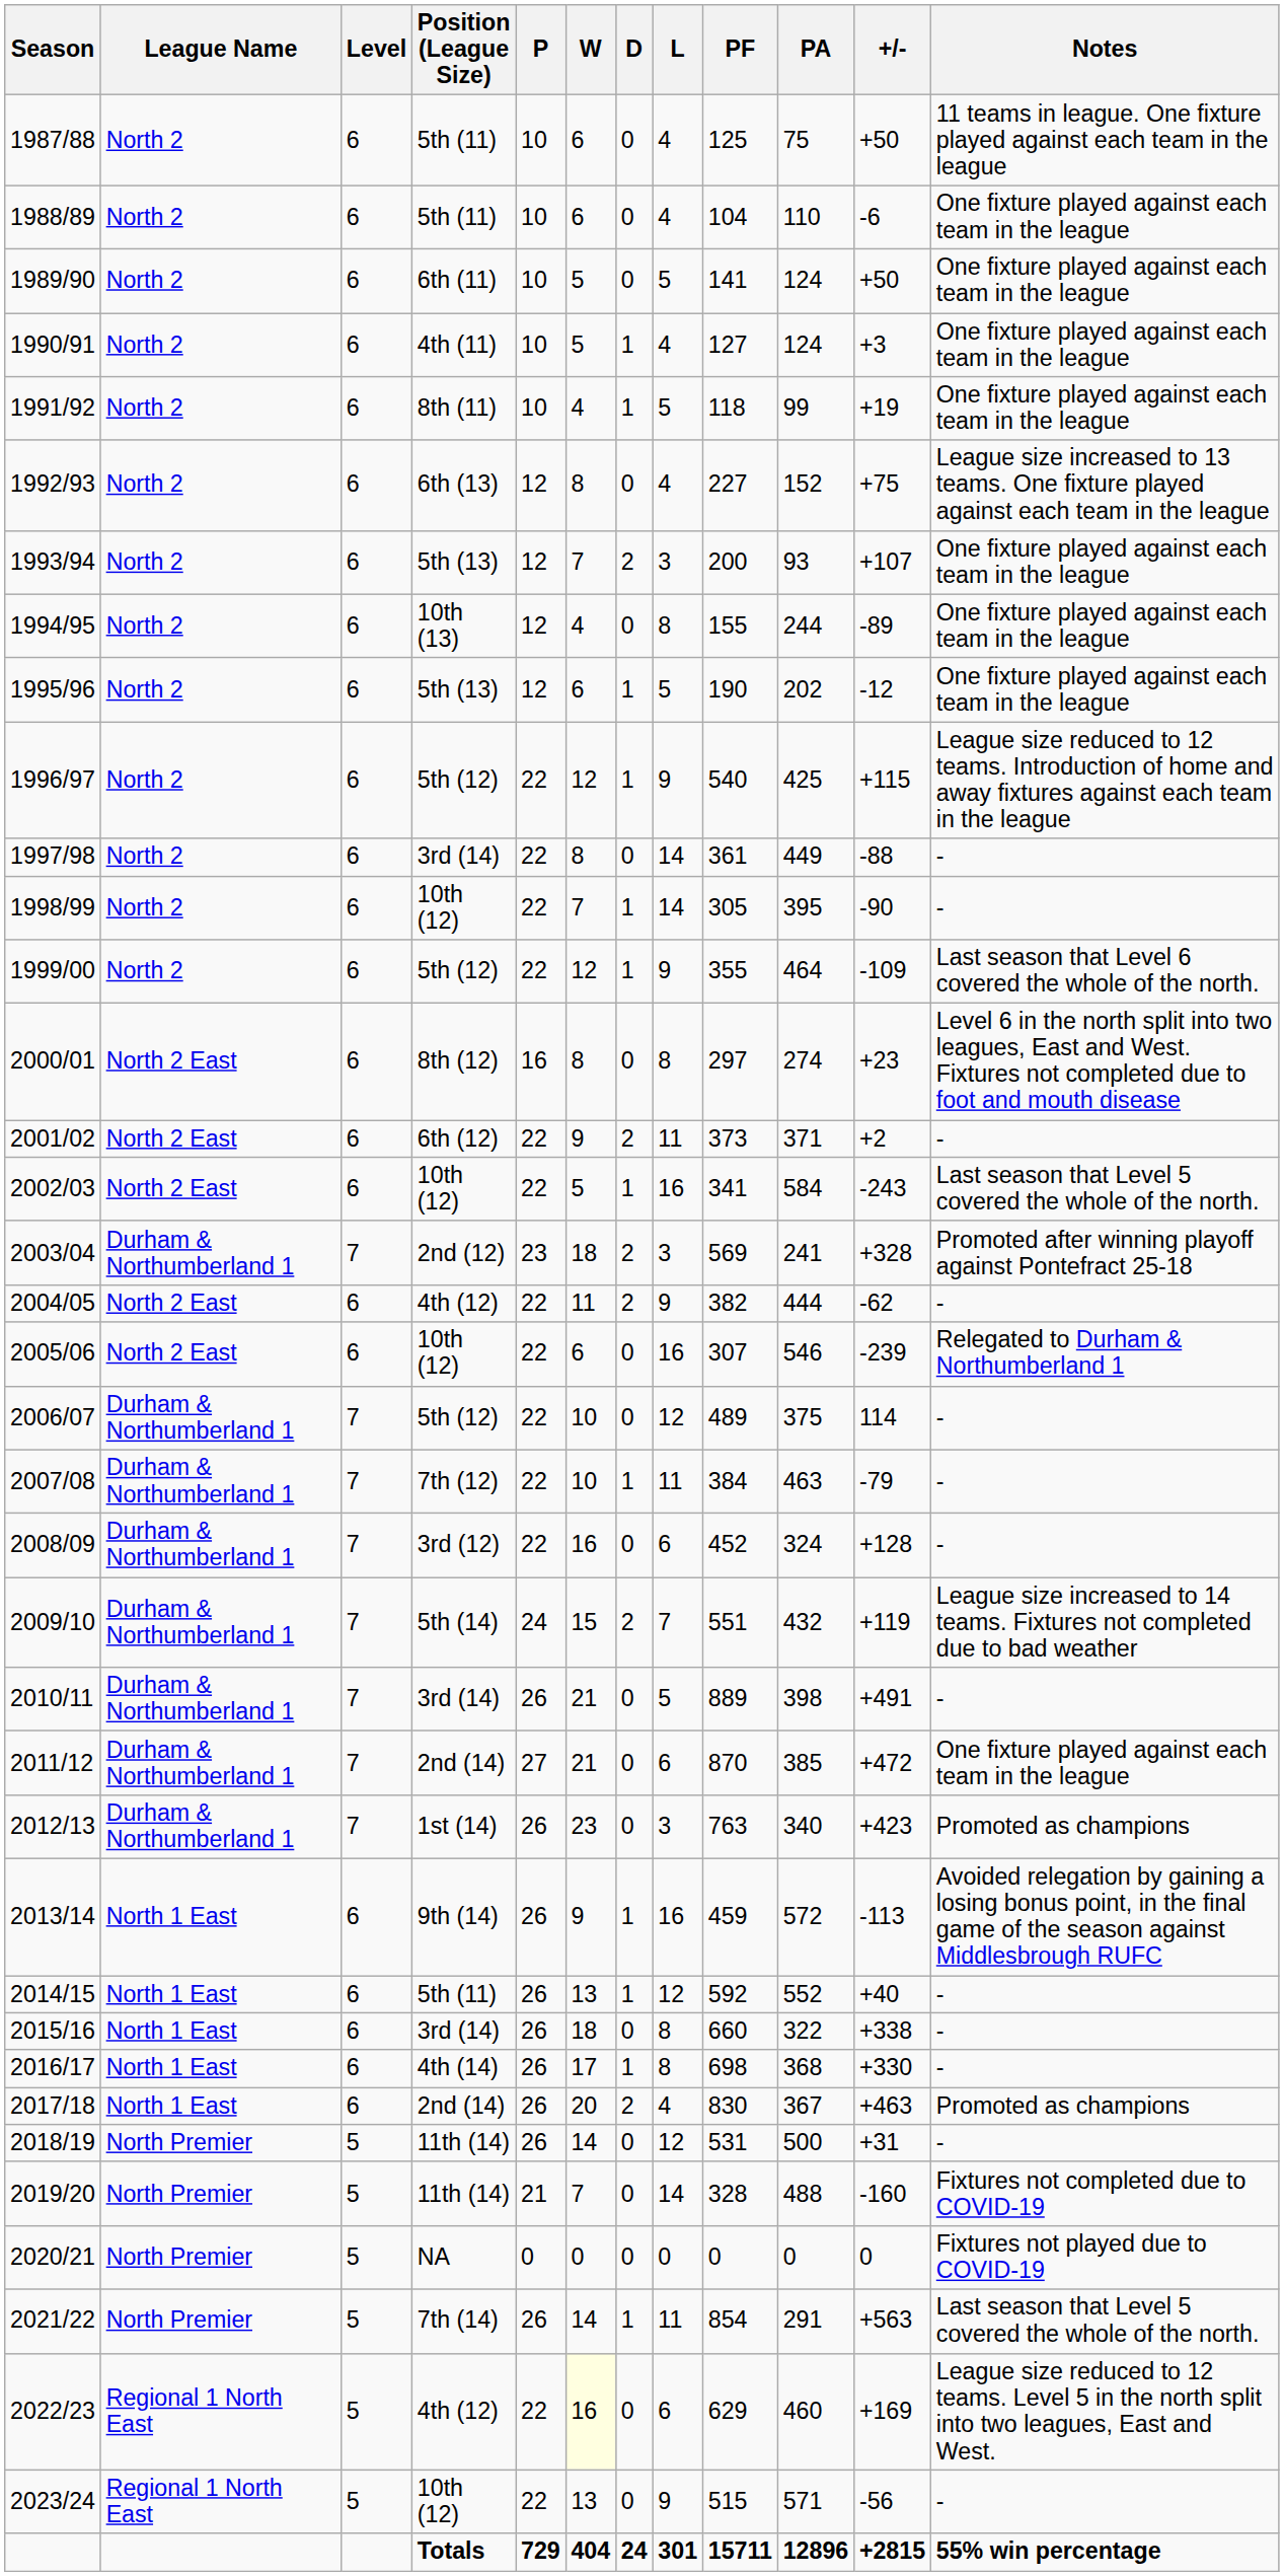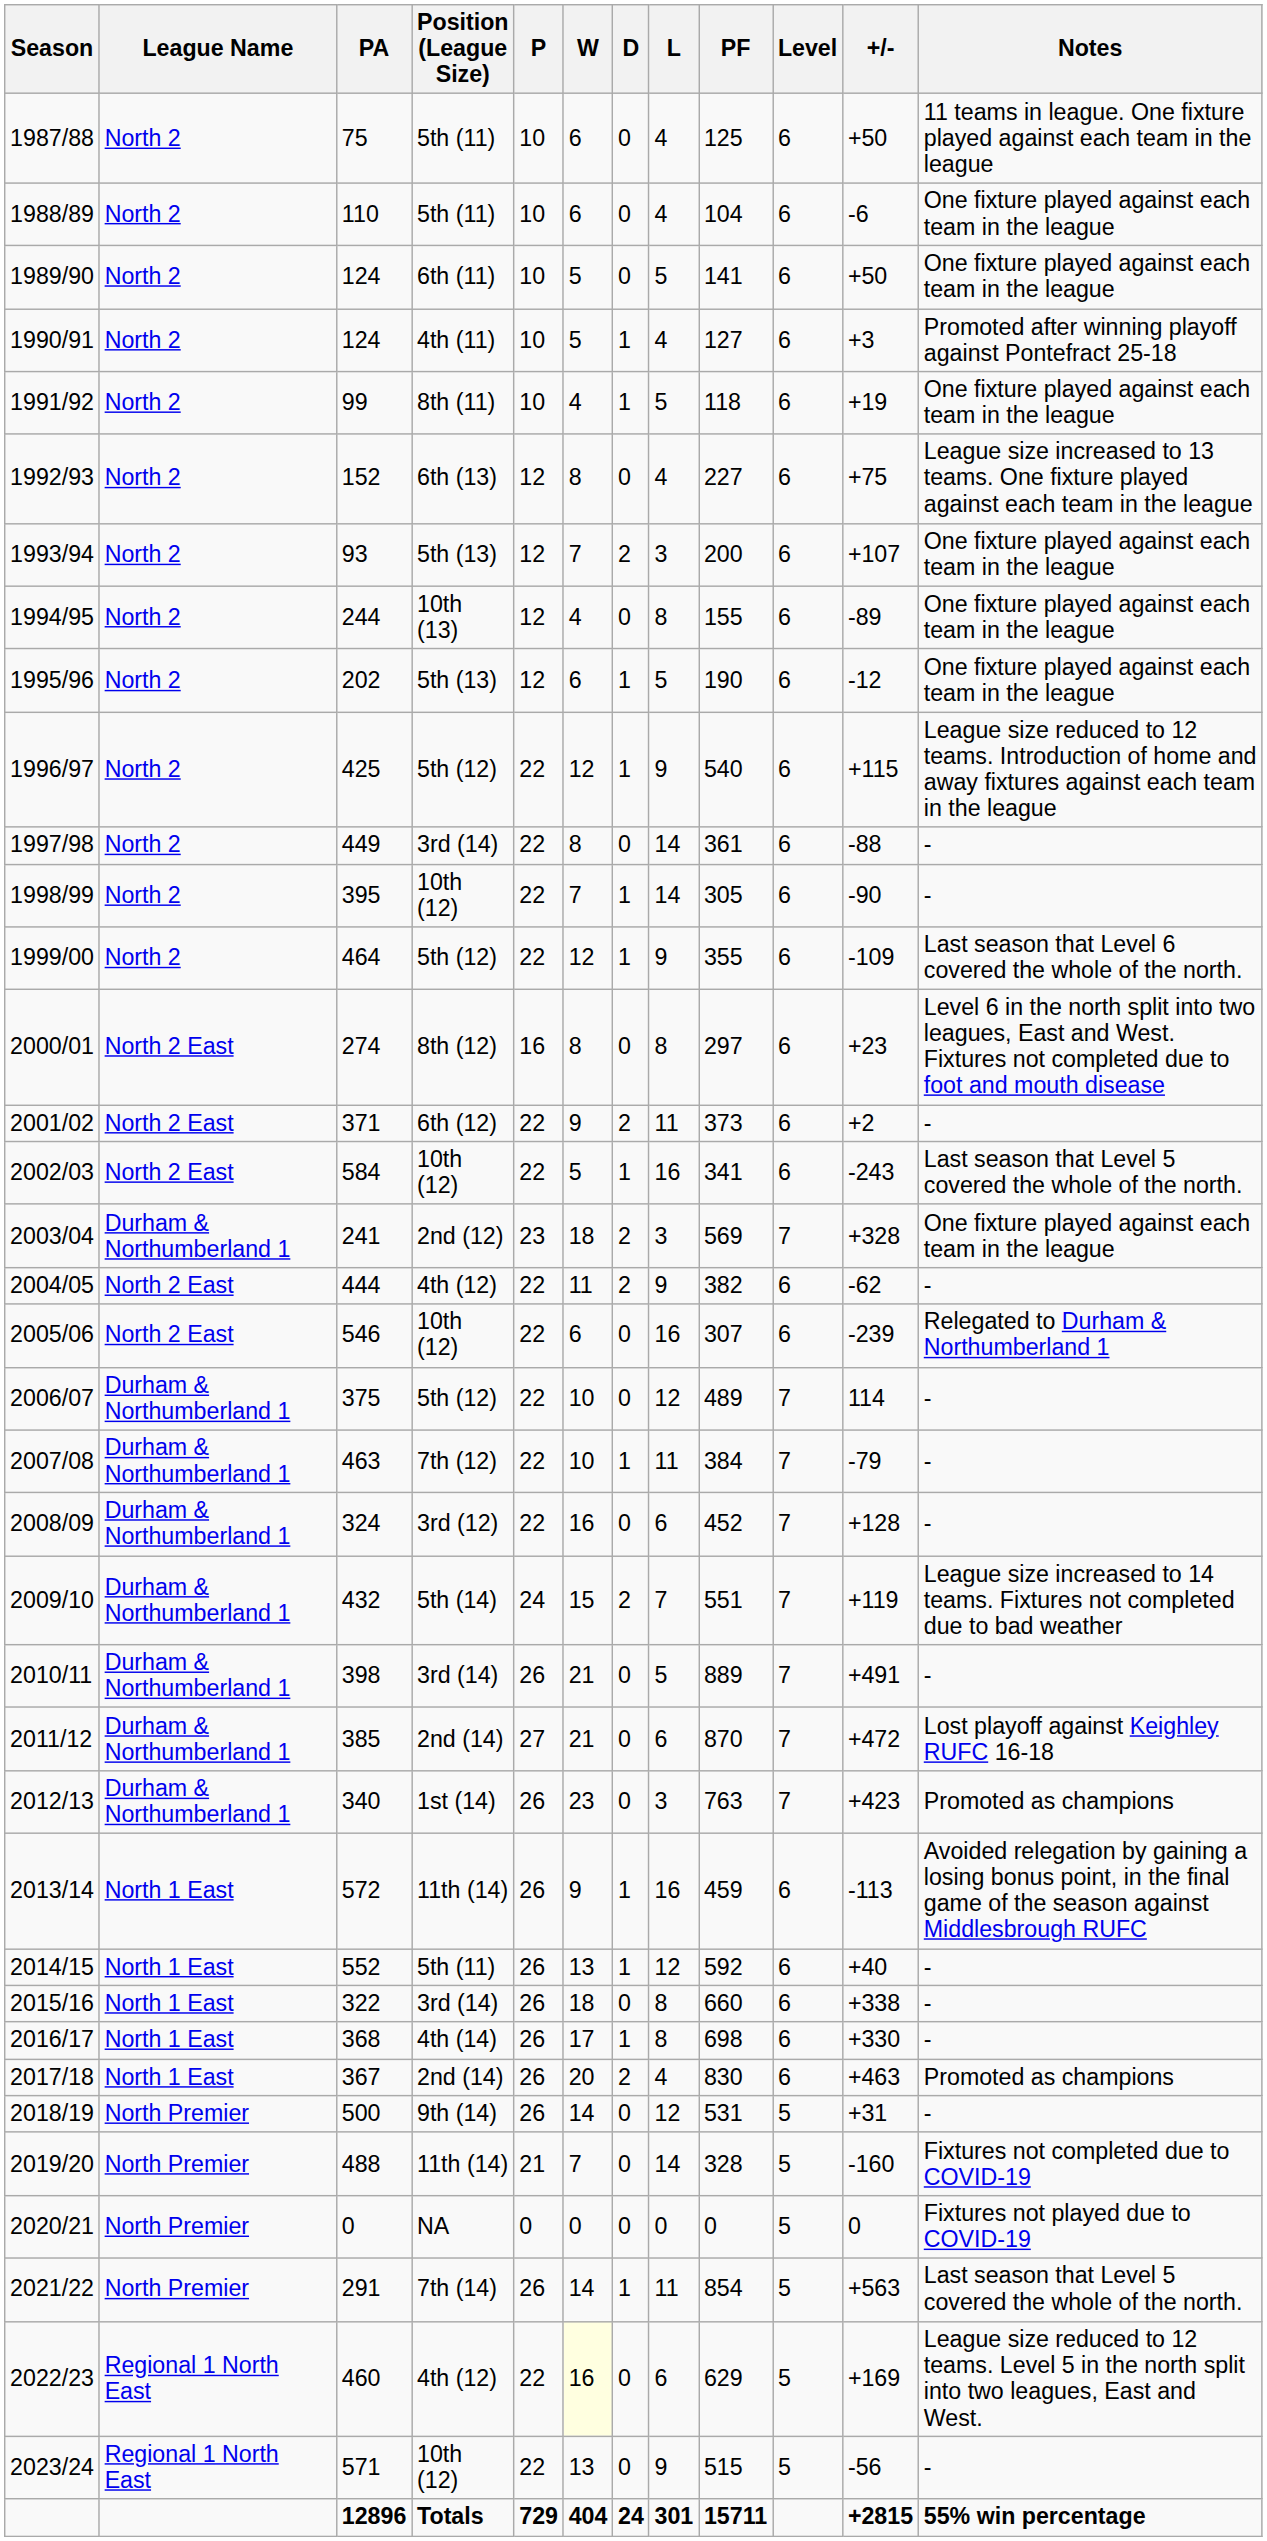columns swapped: Level <-> PA
1990/91 | Notes: One fixture played against each team in the league -> Promoted after winning playoff against Pontefract 25-18
2003/04 | Notes: Promoted after winning playoff against Pontefract 25-18 -> One fixture played against each team in the league
2011/12 | Notes: One fixture played against each team in the league -> Lost playoff against Keighley RUFC 16-18
2013/14 | Position (League Size): 9th (14) -> 11th (14)
2018/19 | Position (League Size): 11th (14) -> 9th (14)
